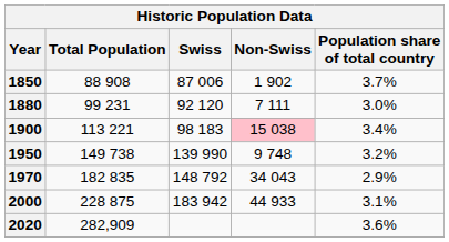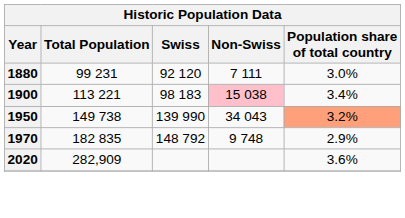- row: 1850 | 88 908 | 87 006 | 1 902 | 3.7%
1950 | Non-Swiss: 9 748 -> 34 043
1950 | Population share of total country: no background -> lightsalmon background
1970 | Non-Swiss: 34 043 -> 9 748
- row: 2000 | 228 875 | 183 942 | 44 933 | 3.1%
